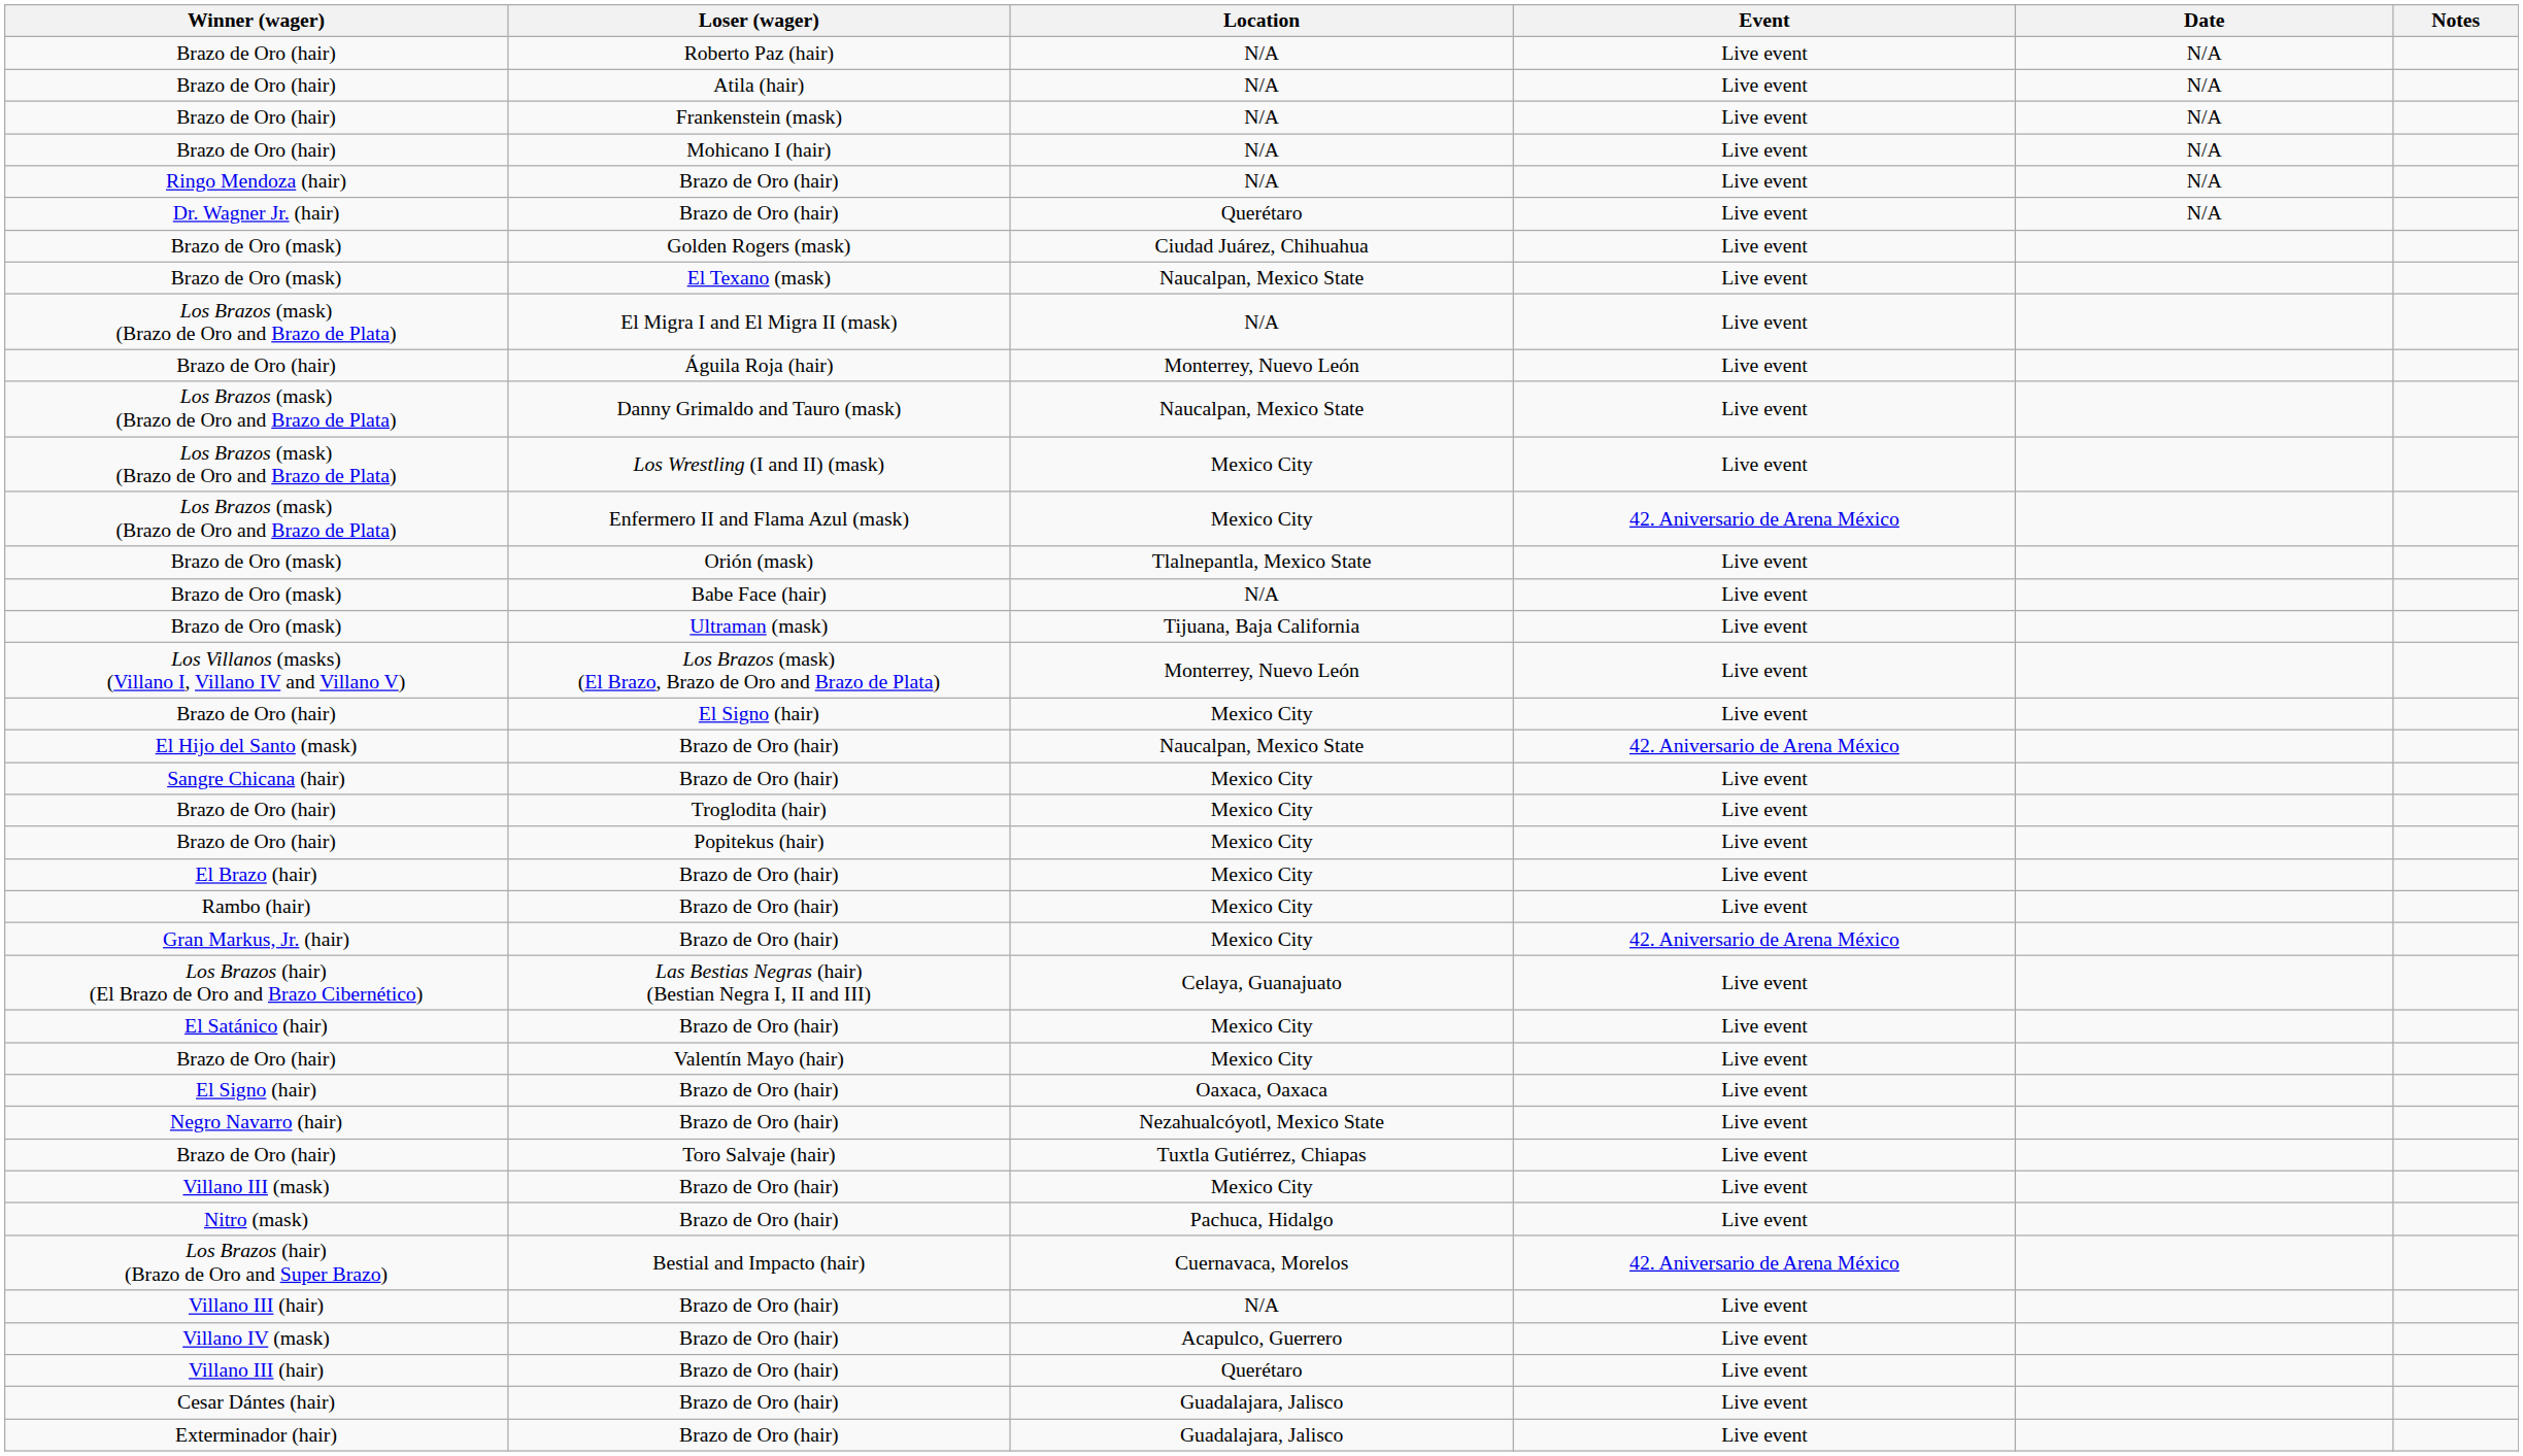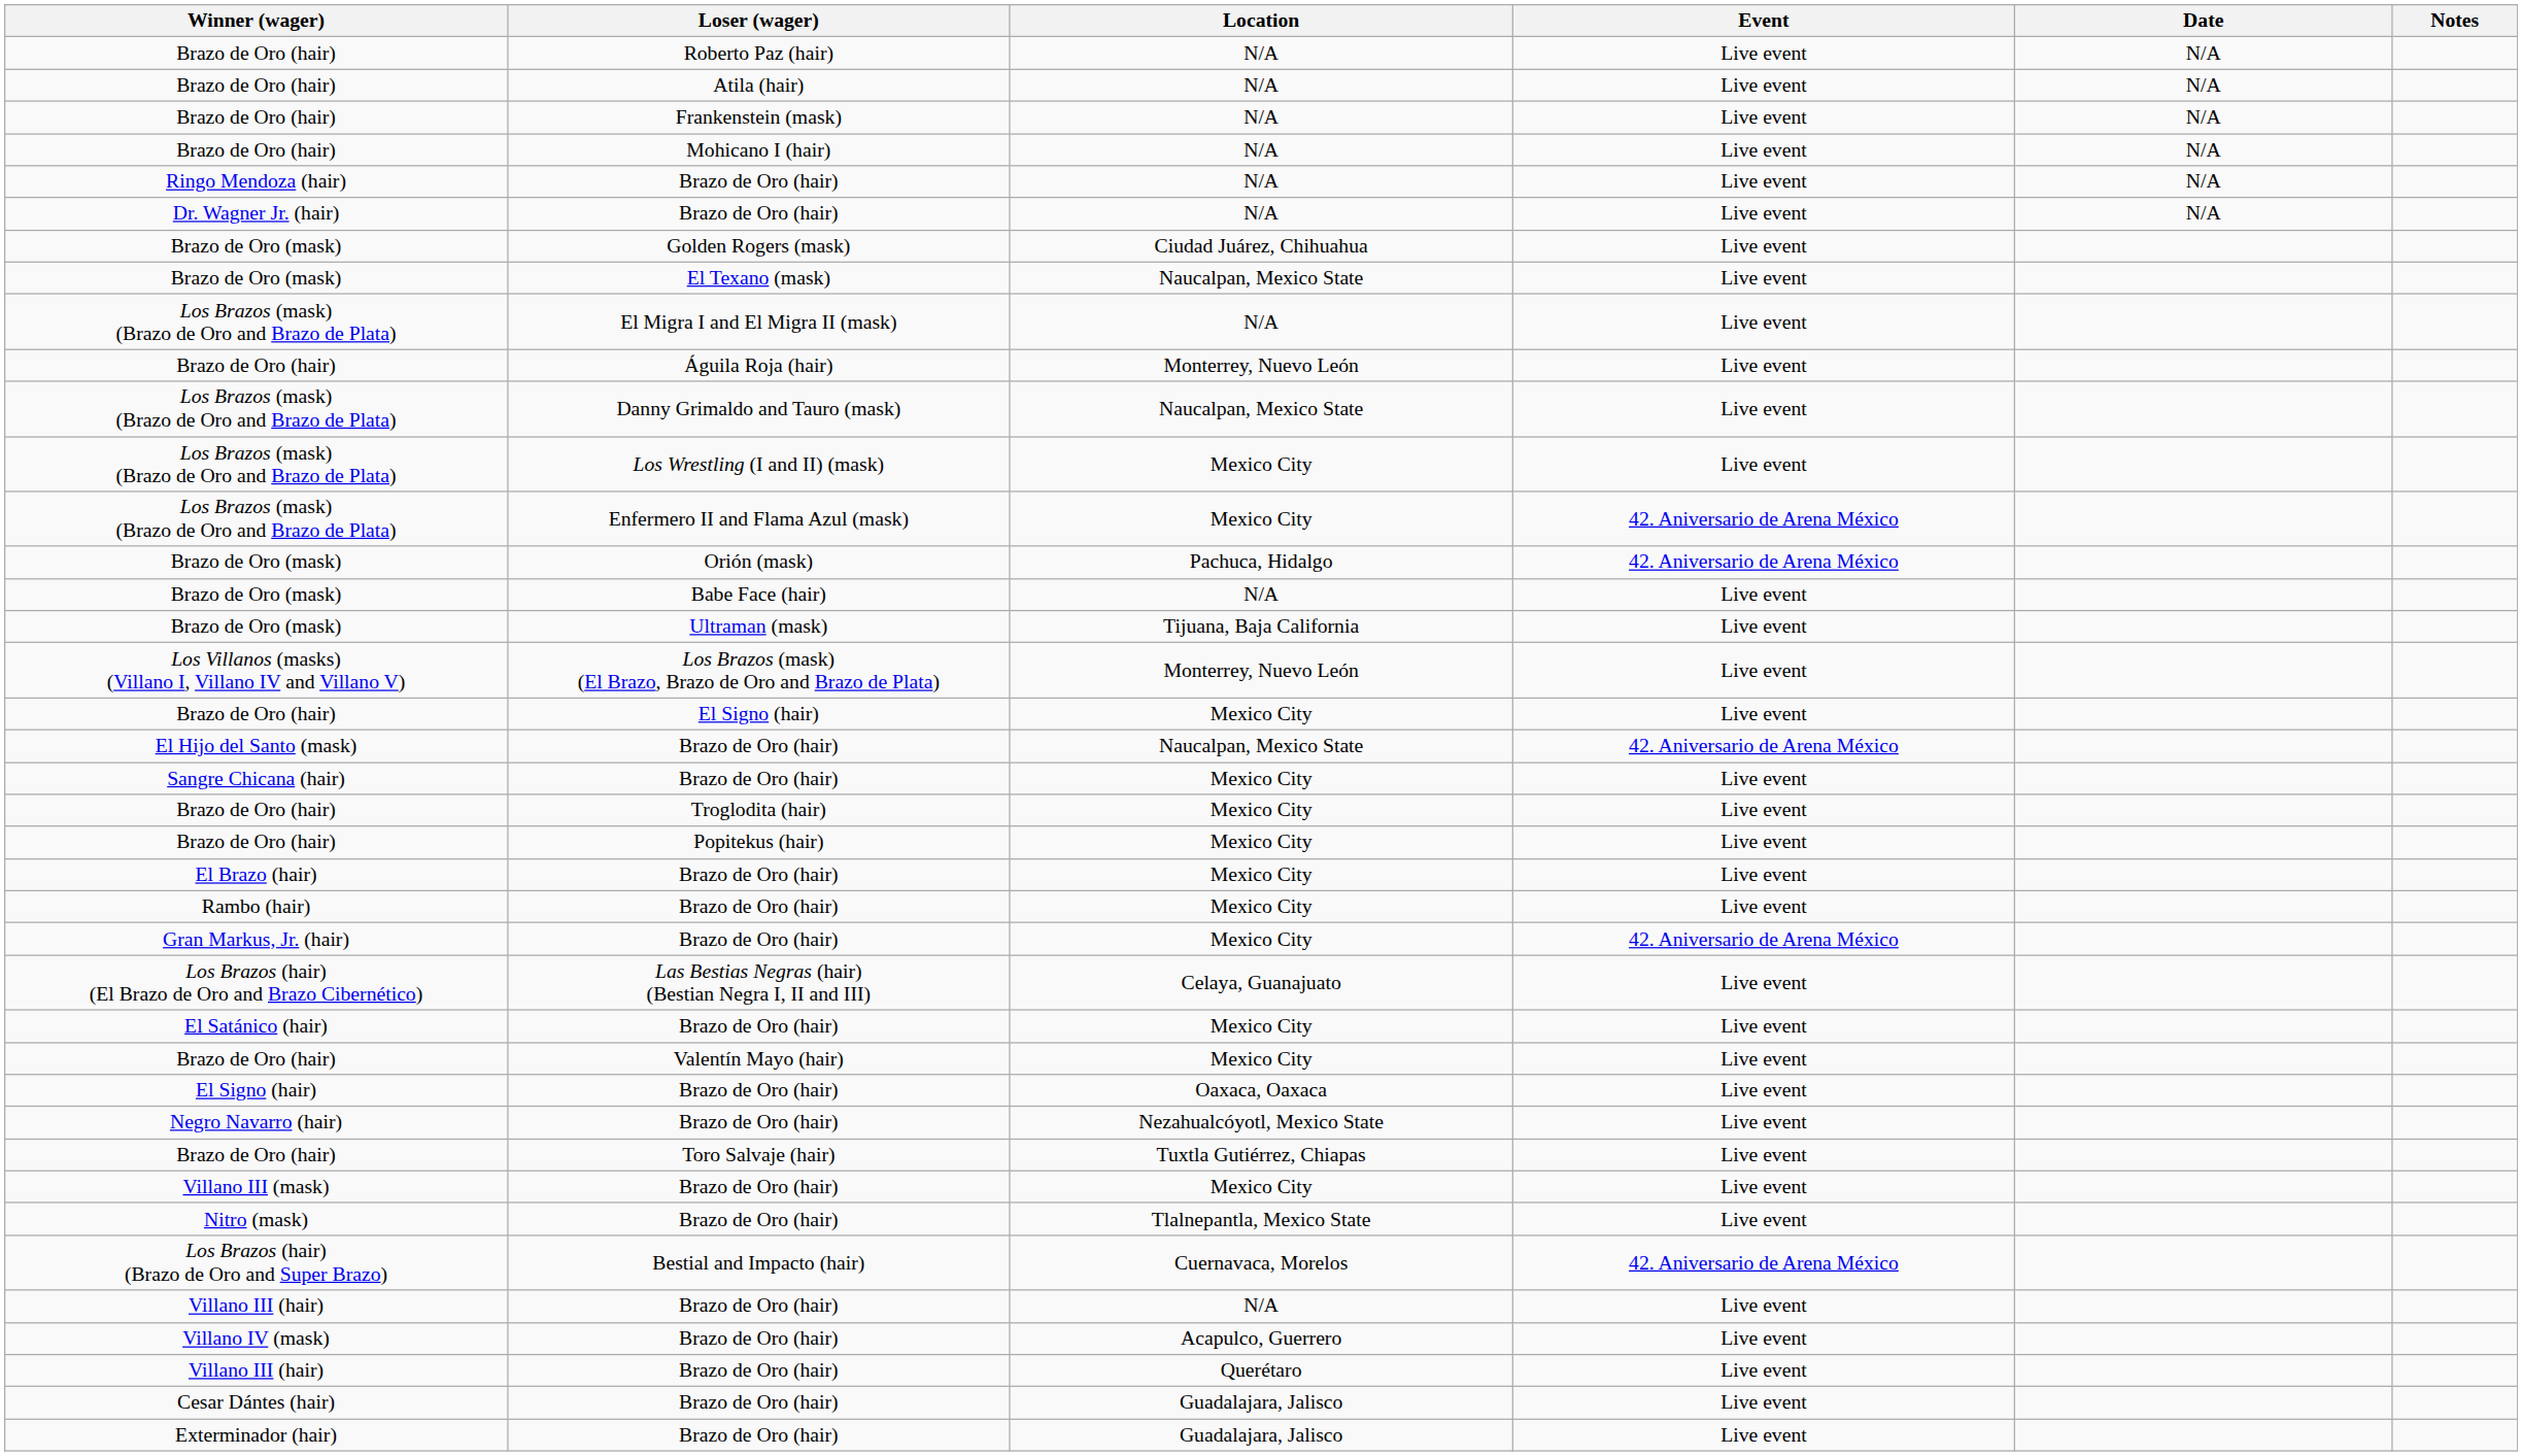Dr. Wagner Jr. (hair) / Brazo de Oro (hair) | Location: Querétaro -> N/A
Orión (mask) | Location: Tlalnepantla, Mexico State -> Pachuca, Hidalgo
Orión (mask) | Event: Live event -> 42. Aniversario de Arena México
Nitro (mask) / Brazo de Oro (hair) | Location: Pachuca, Hidalgo -> Tlalnepantla, Mexico State
